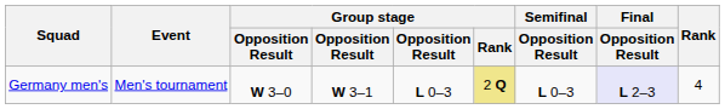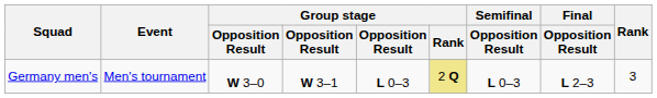Germany men's | Final / Opposition Result: lavender background -> no background
Germany men's | Rank: 4 -> 3
